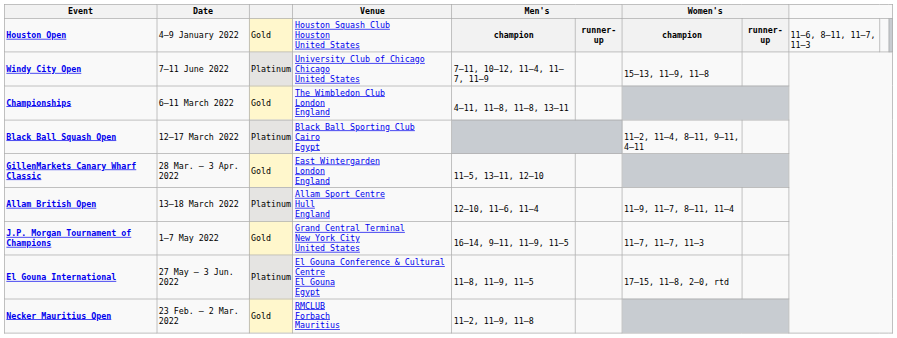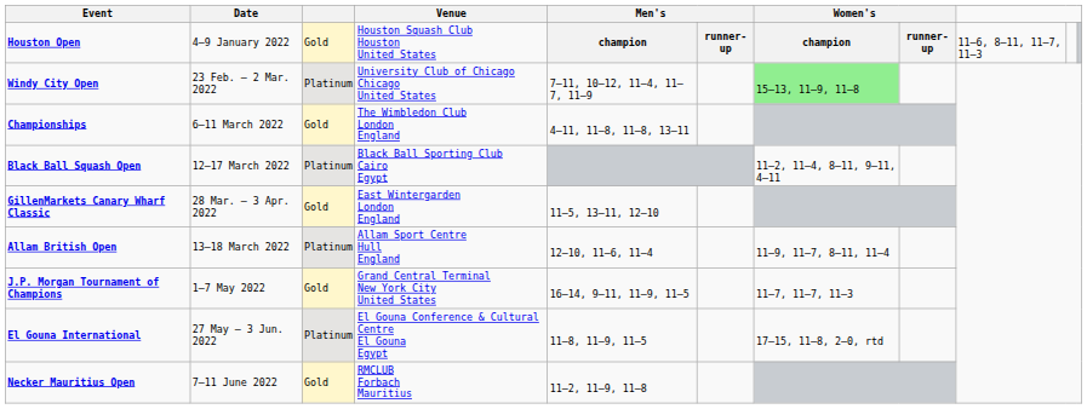Windy City Open | Date: 7–11 June 2022 -> 23 Feb. – 2 Mar. 2022
Windy City Open | Women's / champion: no background -> lightgreen background
Necker Mauritius Open | Date: 23 Feb. – 2 Mar. 2022 -> 7–11 June 2022
